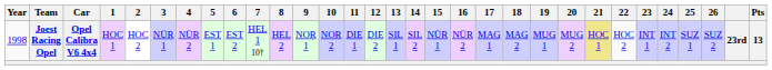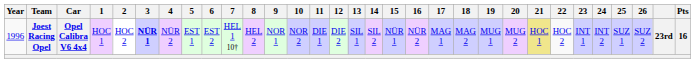Joest Racing Opel | Year: 1998 -> 1996
Joest Racing Opel | 3: normal -> bold
Joest Racing Opel | Pts: 13 -> 16
